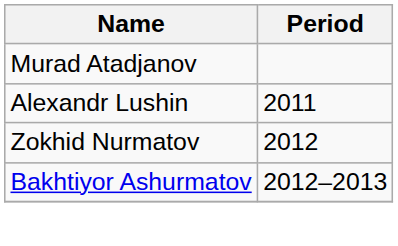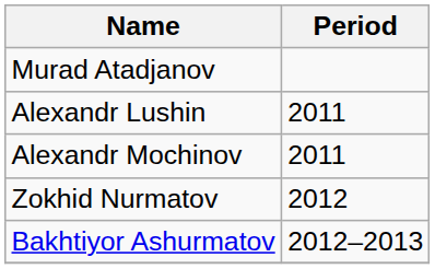+ row: Alexandr Mochinov | 2011
